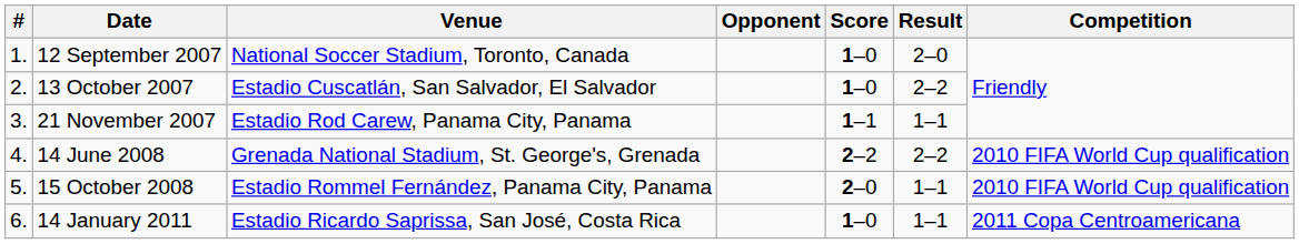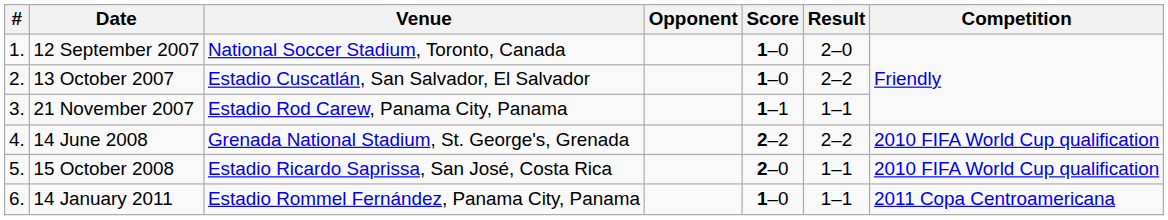15 October 2008 | Venue: Estadio Rommel Fernández, Panama City, Panama -> Estadio Ricardo Saprissa, San José, Costa Rica
14 January 2011 | Venue: Estadio Ricardo Saprissa, San José, Costa Rica -> Estadio Rommel Fernández, Panama City, Panama
